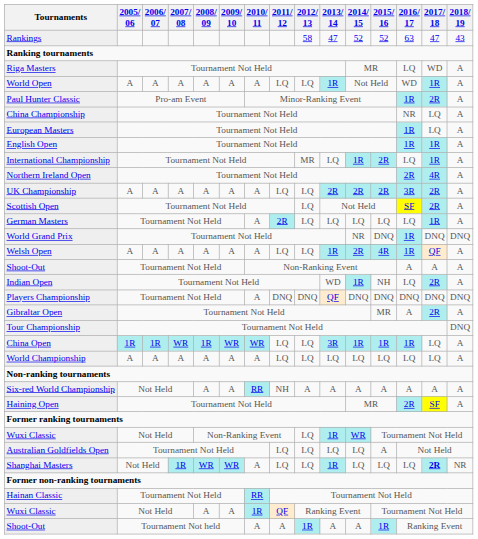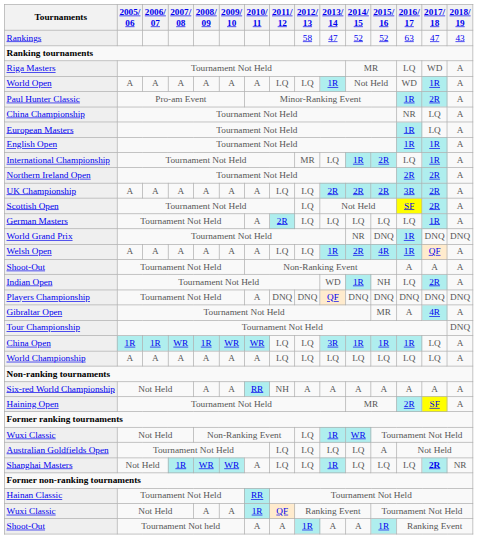Northern Ireland Open | 2017/ 18: 4R -> 2R
Gibraltar Open | 2017/ 18: 2R -> 4R
